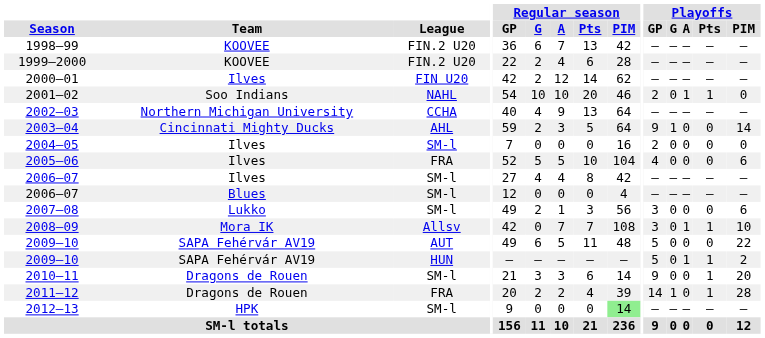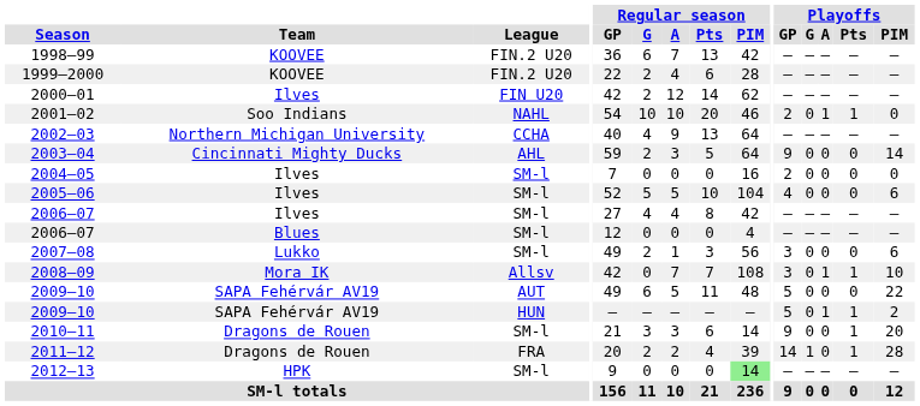2003–04 | Playoffs / G: 1 -> 0
2005–06 | League: FRA -> SM-l
